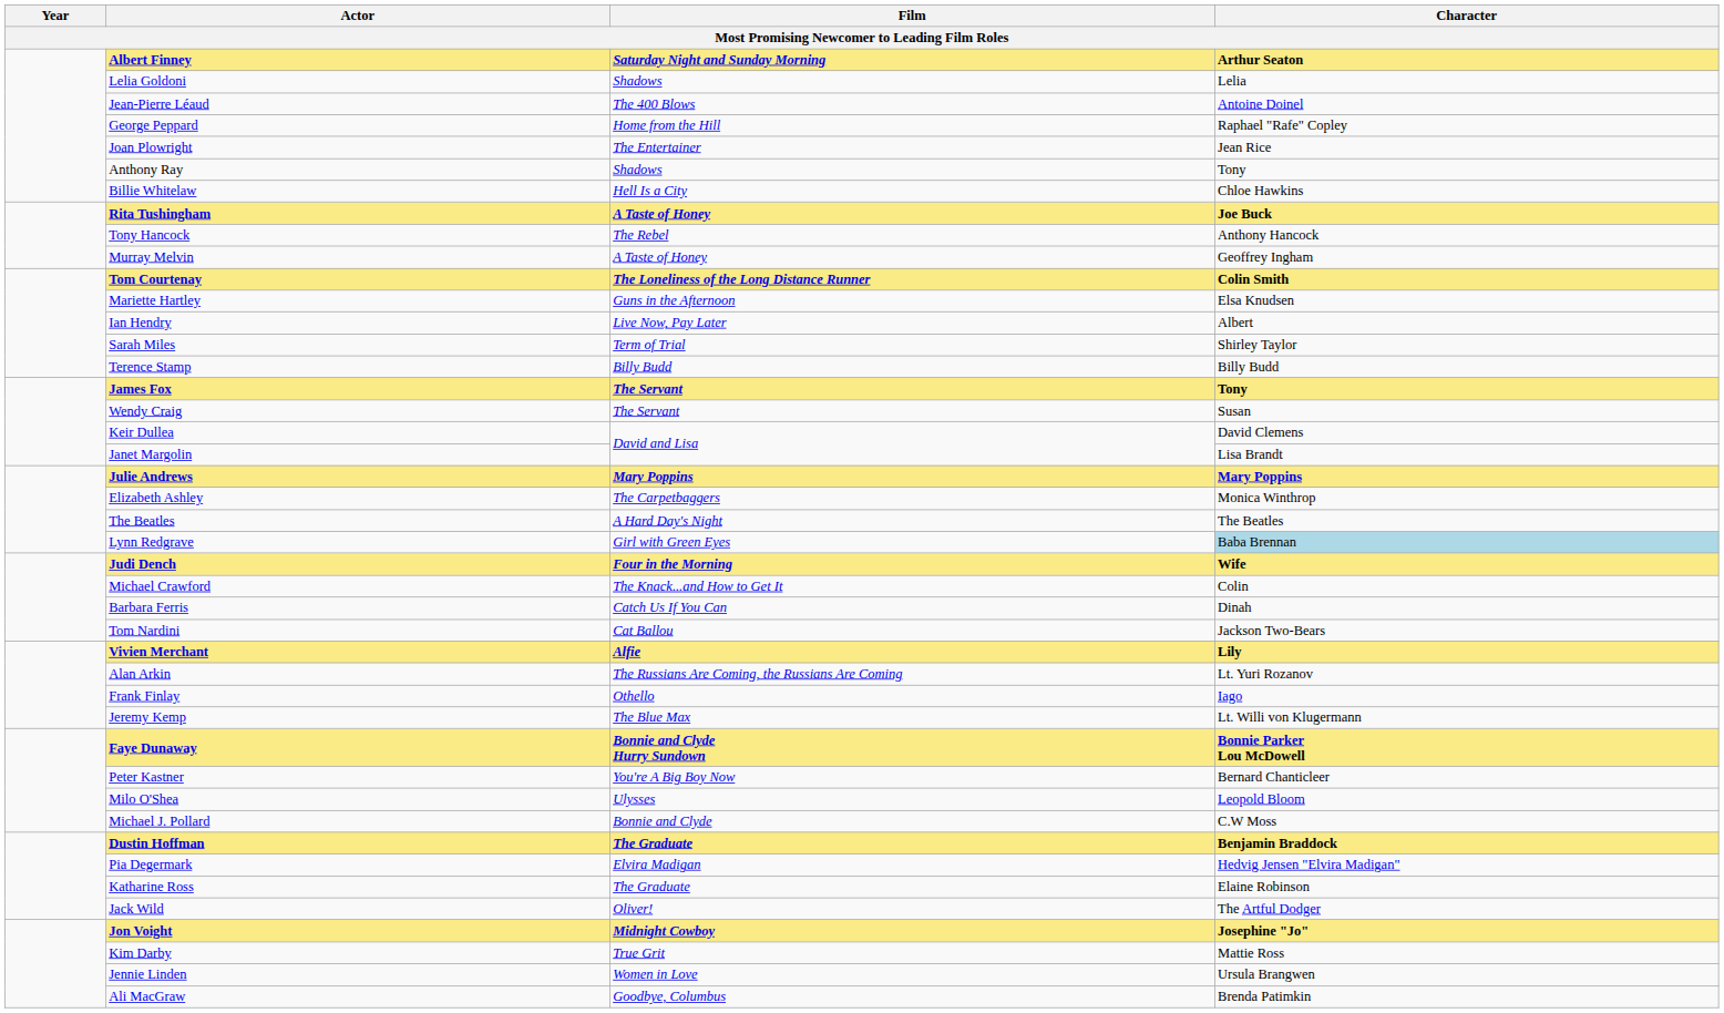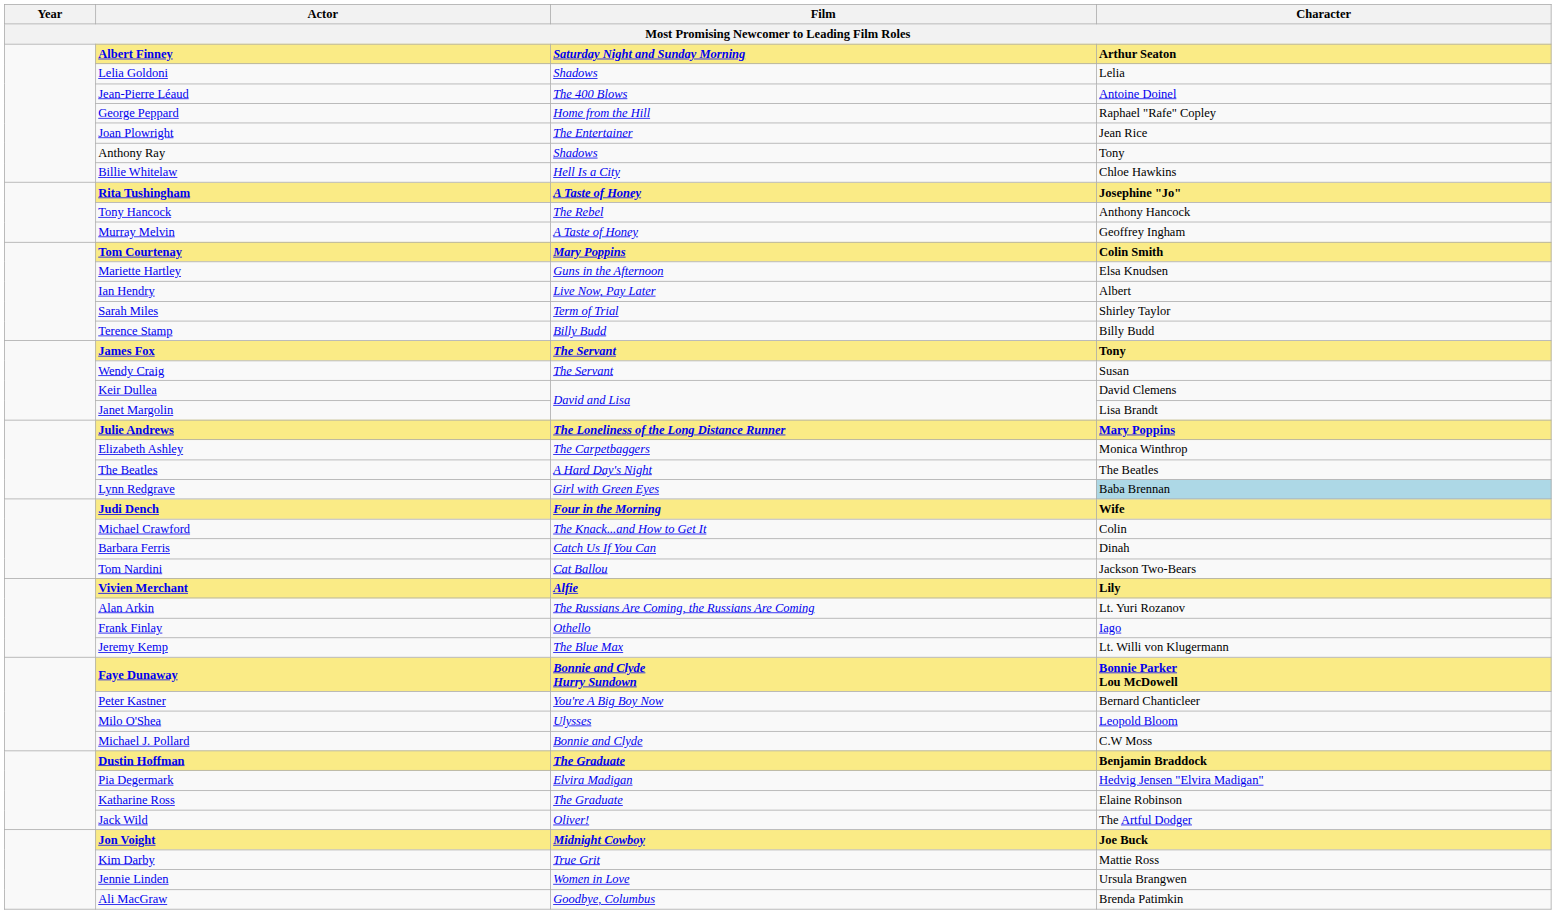Rita Tushingham | Character: Joe Buck -> Josephine "Jo"
Tom Courtenay | Film: The Loneliness of the Long Distance Runner -> Mary Poppins
Julie Andrews | Film: Mary Poppins -> The Loneliness of the Long Distance Runner
Jon Voight | Character: Josephine "Jo" -> Joe Buck
